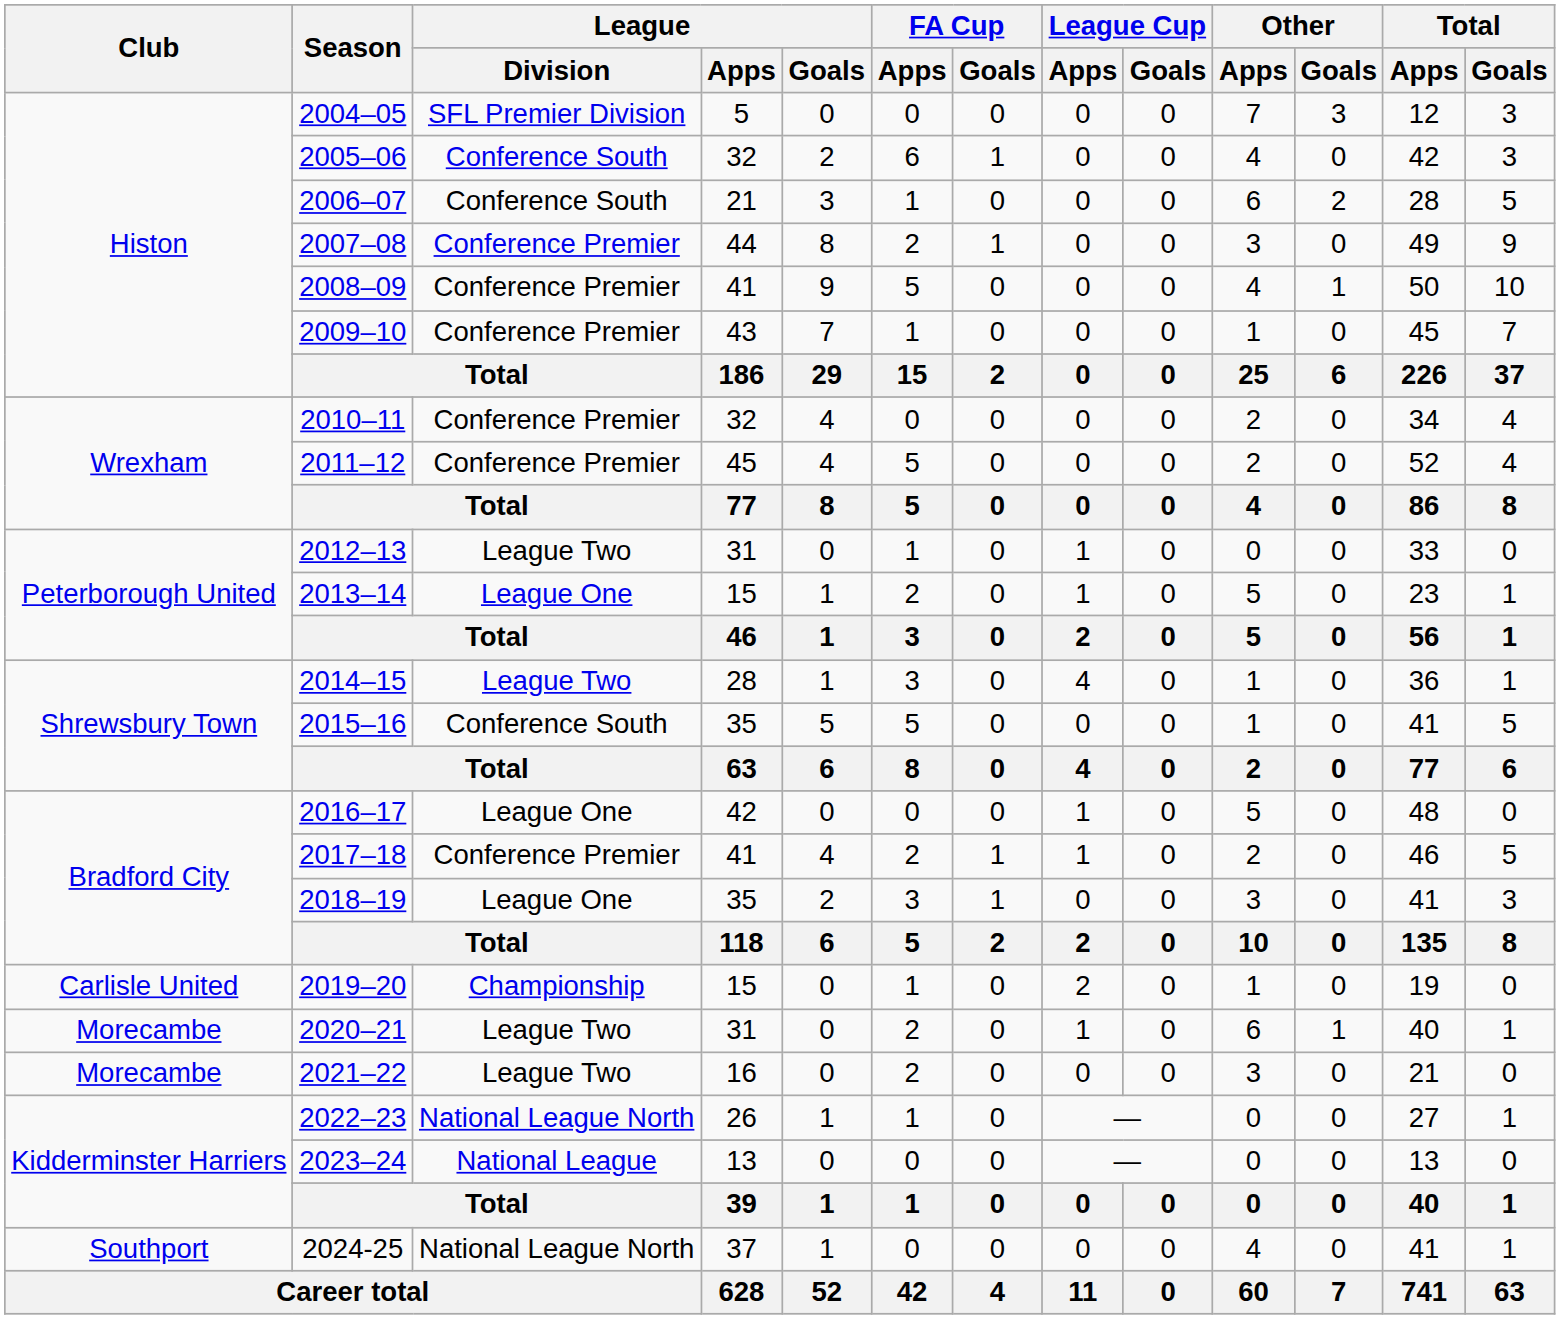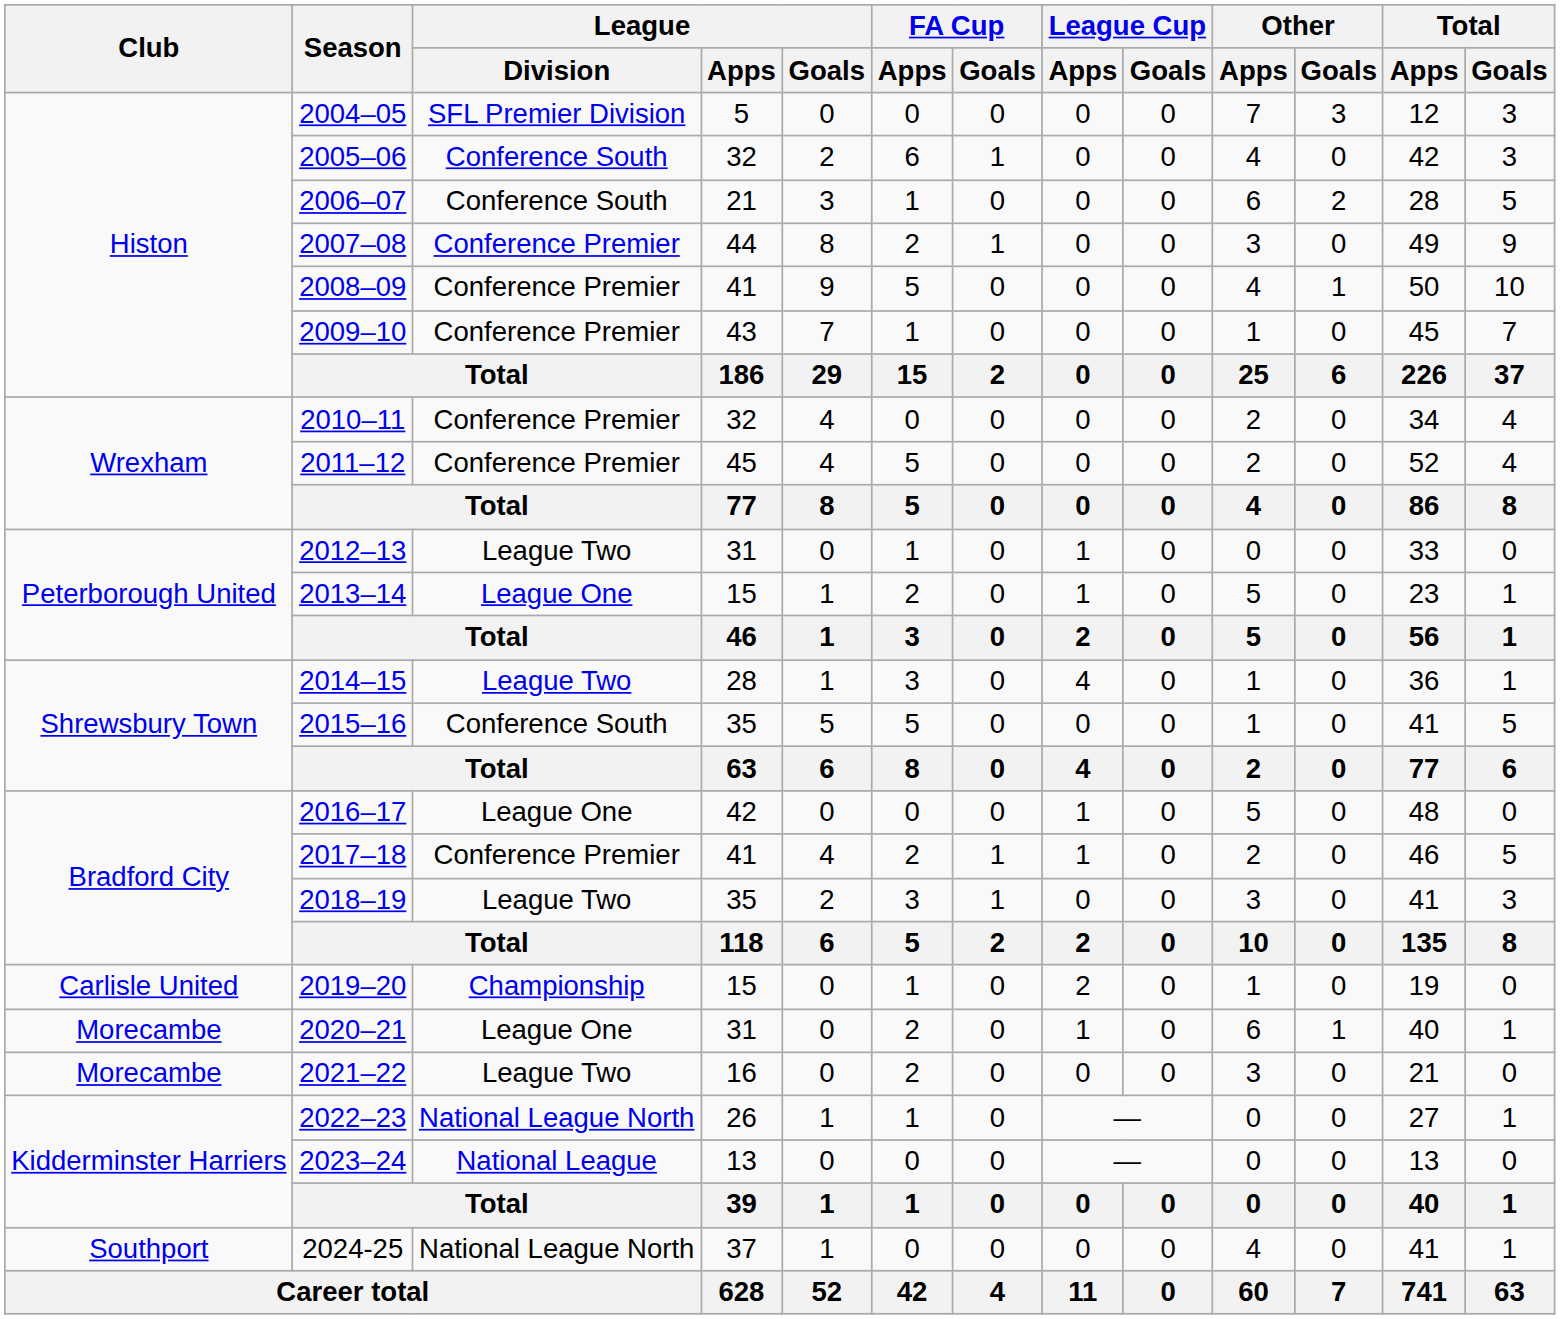2018–19 | League / Division: League One -> League Two
2020–21 | League / Division: League Two -> League One
